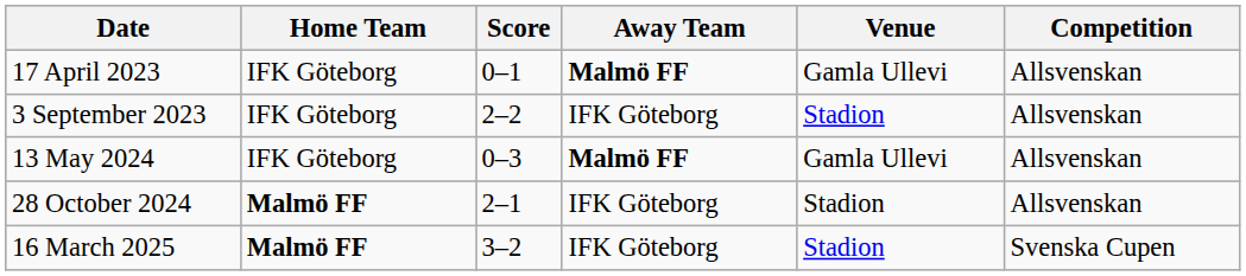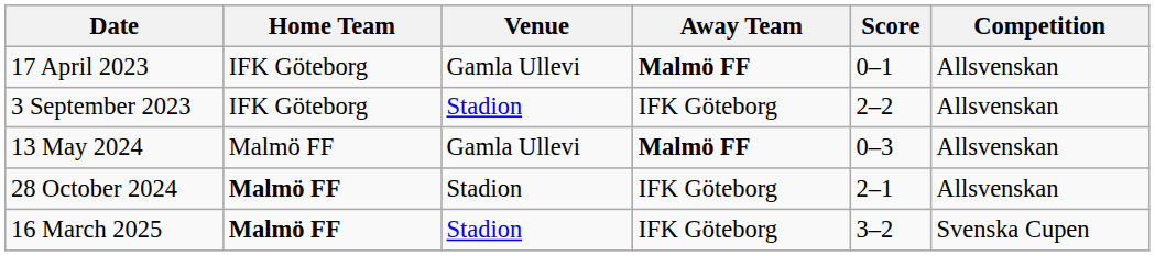columns swapped: Score <-> Venue
13 May 2024 | Home Team: IFK Göteborg -> Malmö FF
